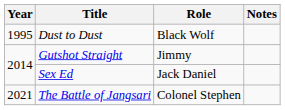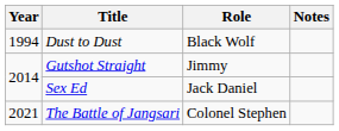Dust to Dust | Year: 1995 -> 1994
